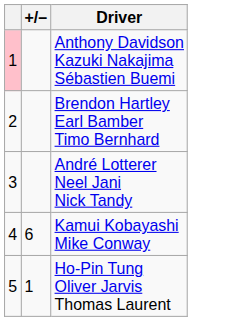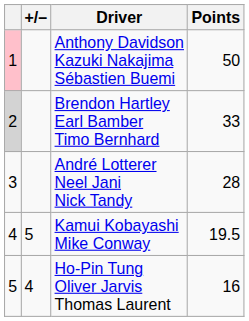+ column: Points | 50 | 33 | 28 | 19.5 | 16
Brendon Hartley Earl Bamber Timo Bernhard | column 1: no background -> lightgrey background
Kamui Kobayashi Mike Conway | +/–: 6 -> 5
Ho-Pin Tung Oliver Jarvis Thomas Laurent | +/–: 1 -> 4
